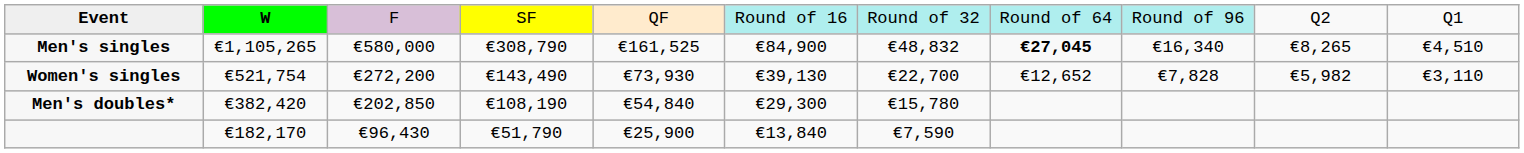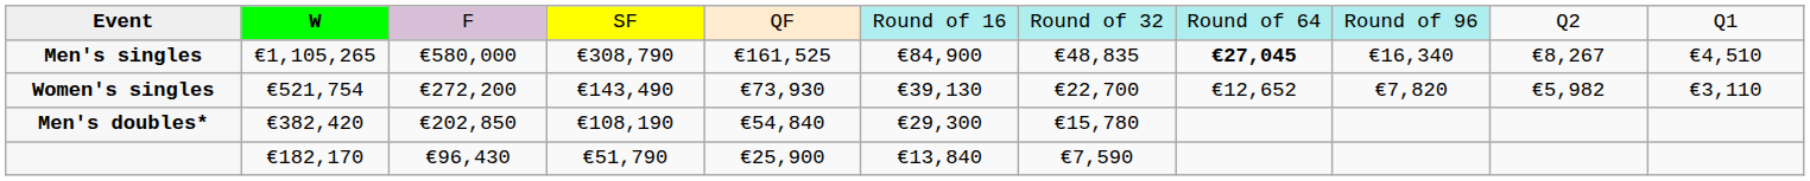Men's singles | column 7: €48,832 -> €48,835
Men's singles | column 10: €8,265 -> €8,267
Women's singles | column 9: €7,828 -> €7,820
